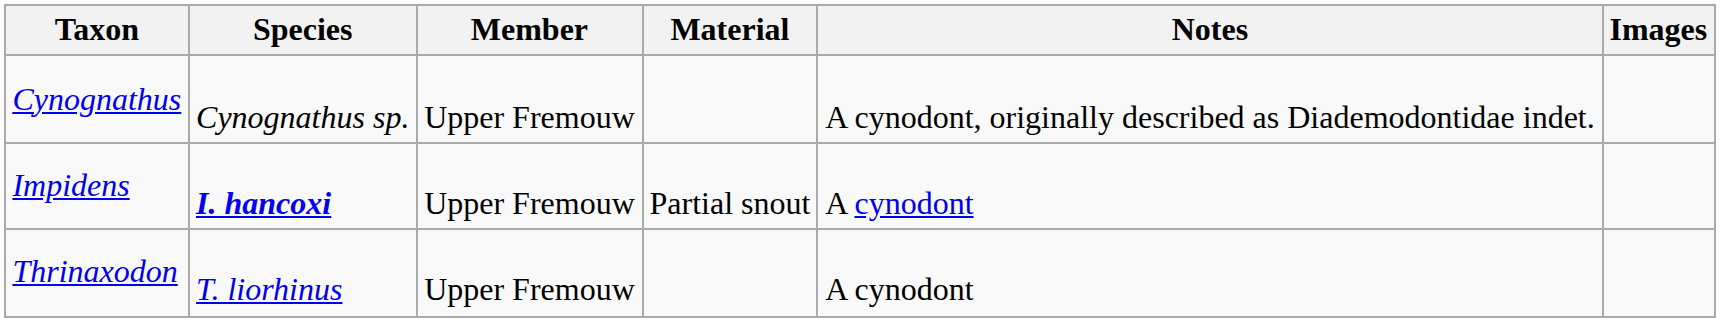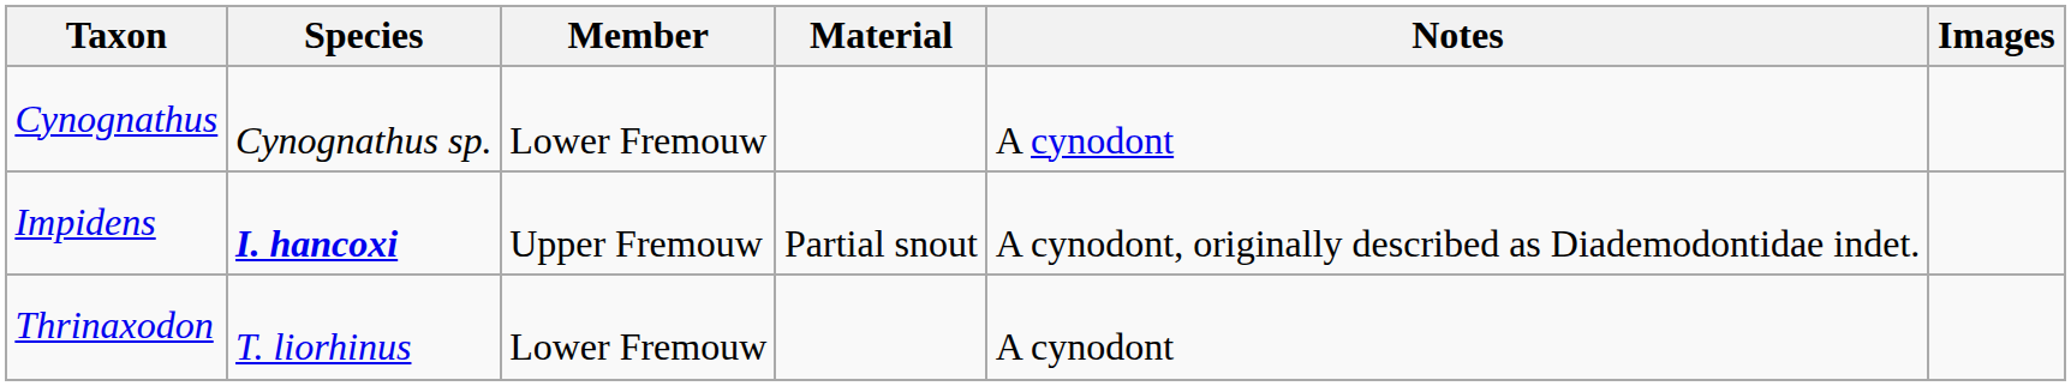Cynognathus | Member: Upper Fremouw -> Lower Fremouw
Cynognathus | Notes: A cynodont, originally described as Diademodontidae indet. -> A cynodont
Impidens | Notes: A cynodont -> A cynodont, originally described as Diademodontidae indet.
Thrinaxodon | Member: Upper Fremouw -> Lower Fremouw
